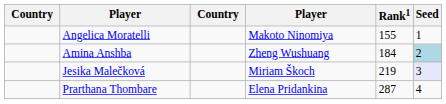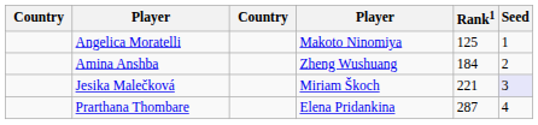Angelica Moratelli | Rank1: 155 -> 125
Amina Anshba | Seed: lightblue background -> no background
Jesika Malečková | Rank1: 219 -> 221
